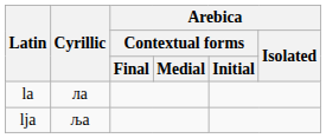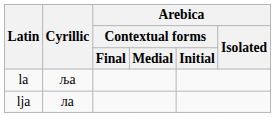la | Cyrillic: ла -> ља
lja | Cyrillic: ља -> ла
